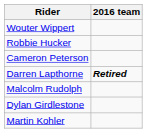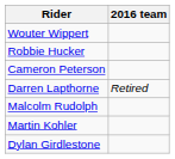Darren Lapthorne | 2016 team: bold -> normal
rows swapped: Dylan Girdlestone <-> Martin Kohler
